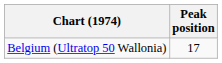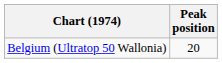Belgium (Ultratop 50 Wallonia) | Peak position: 17 -> 20
